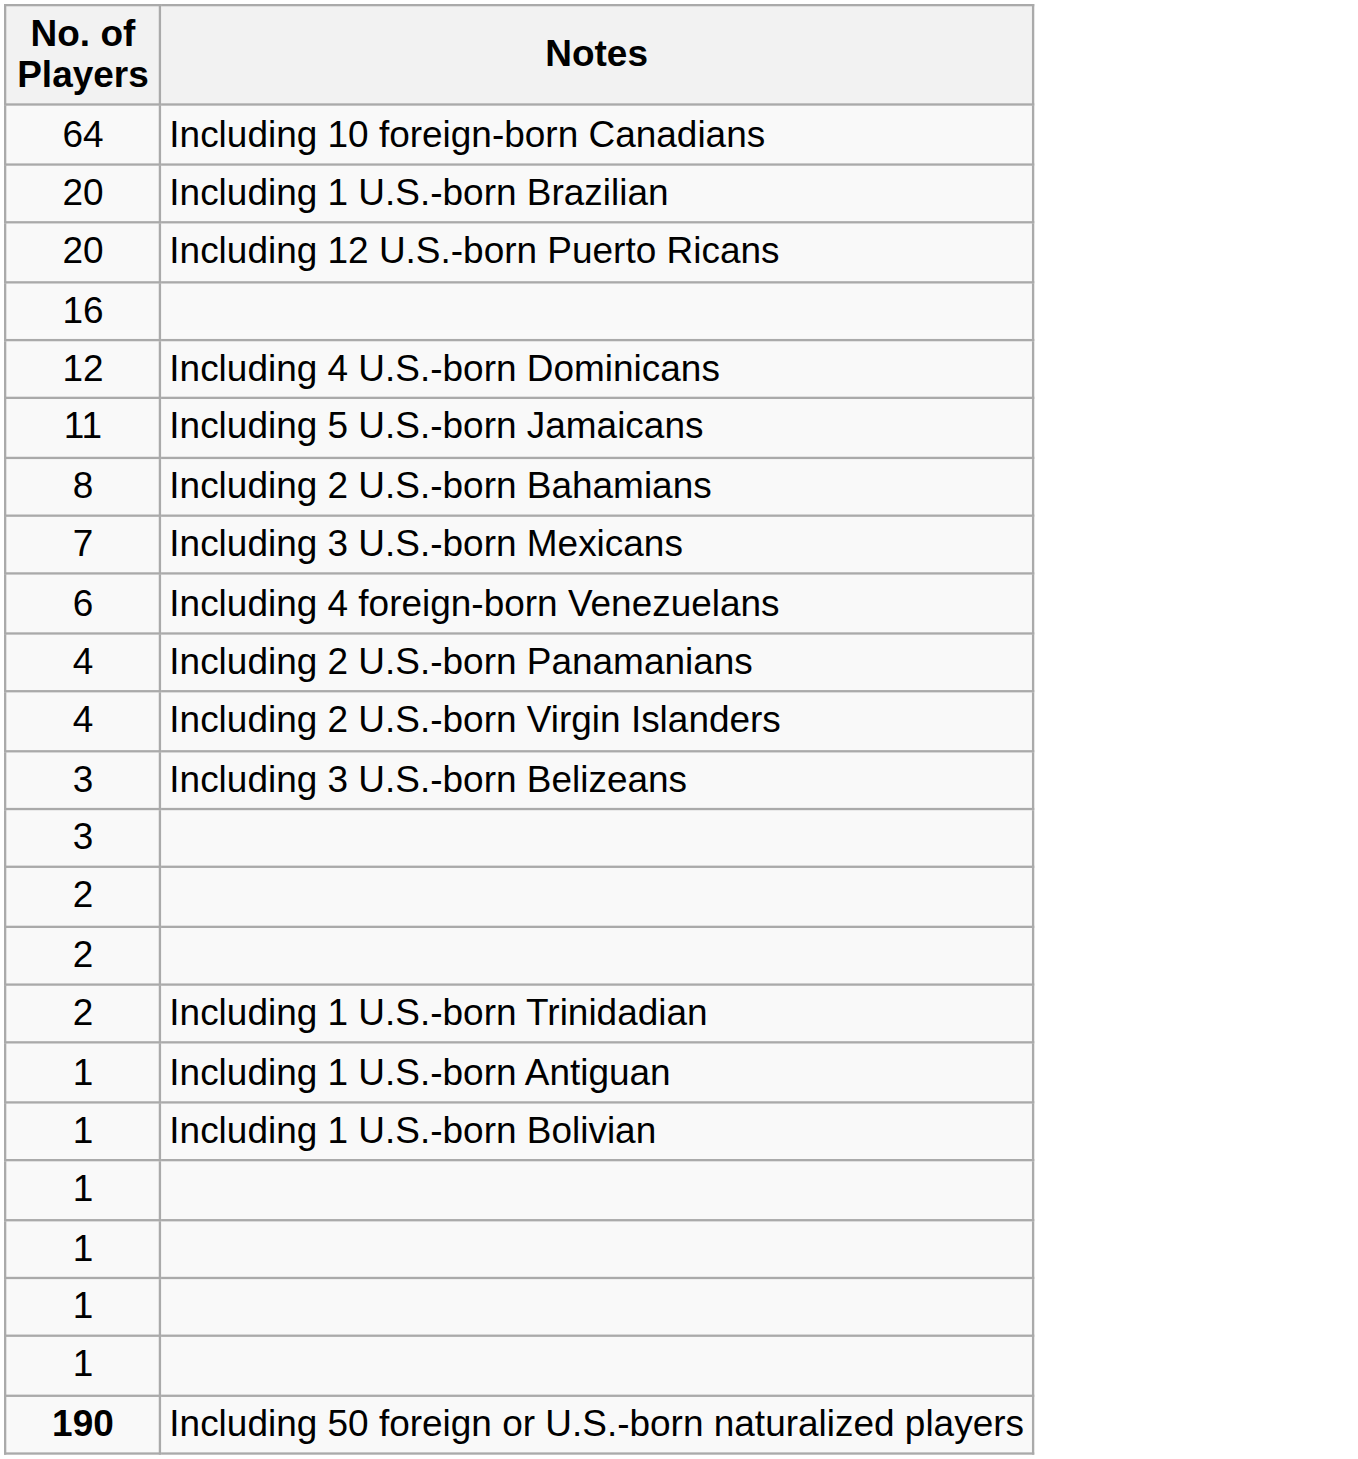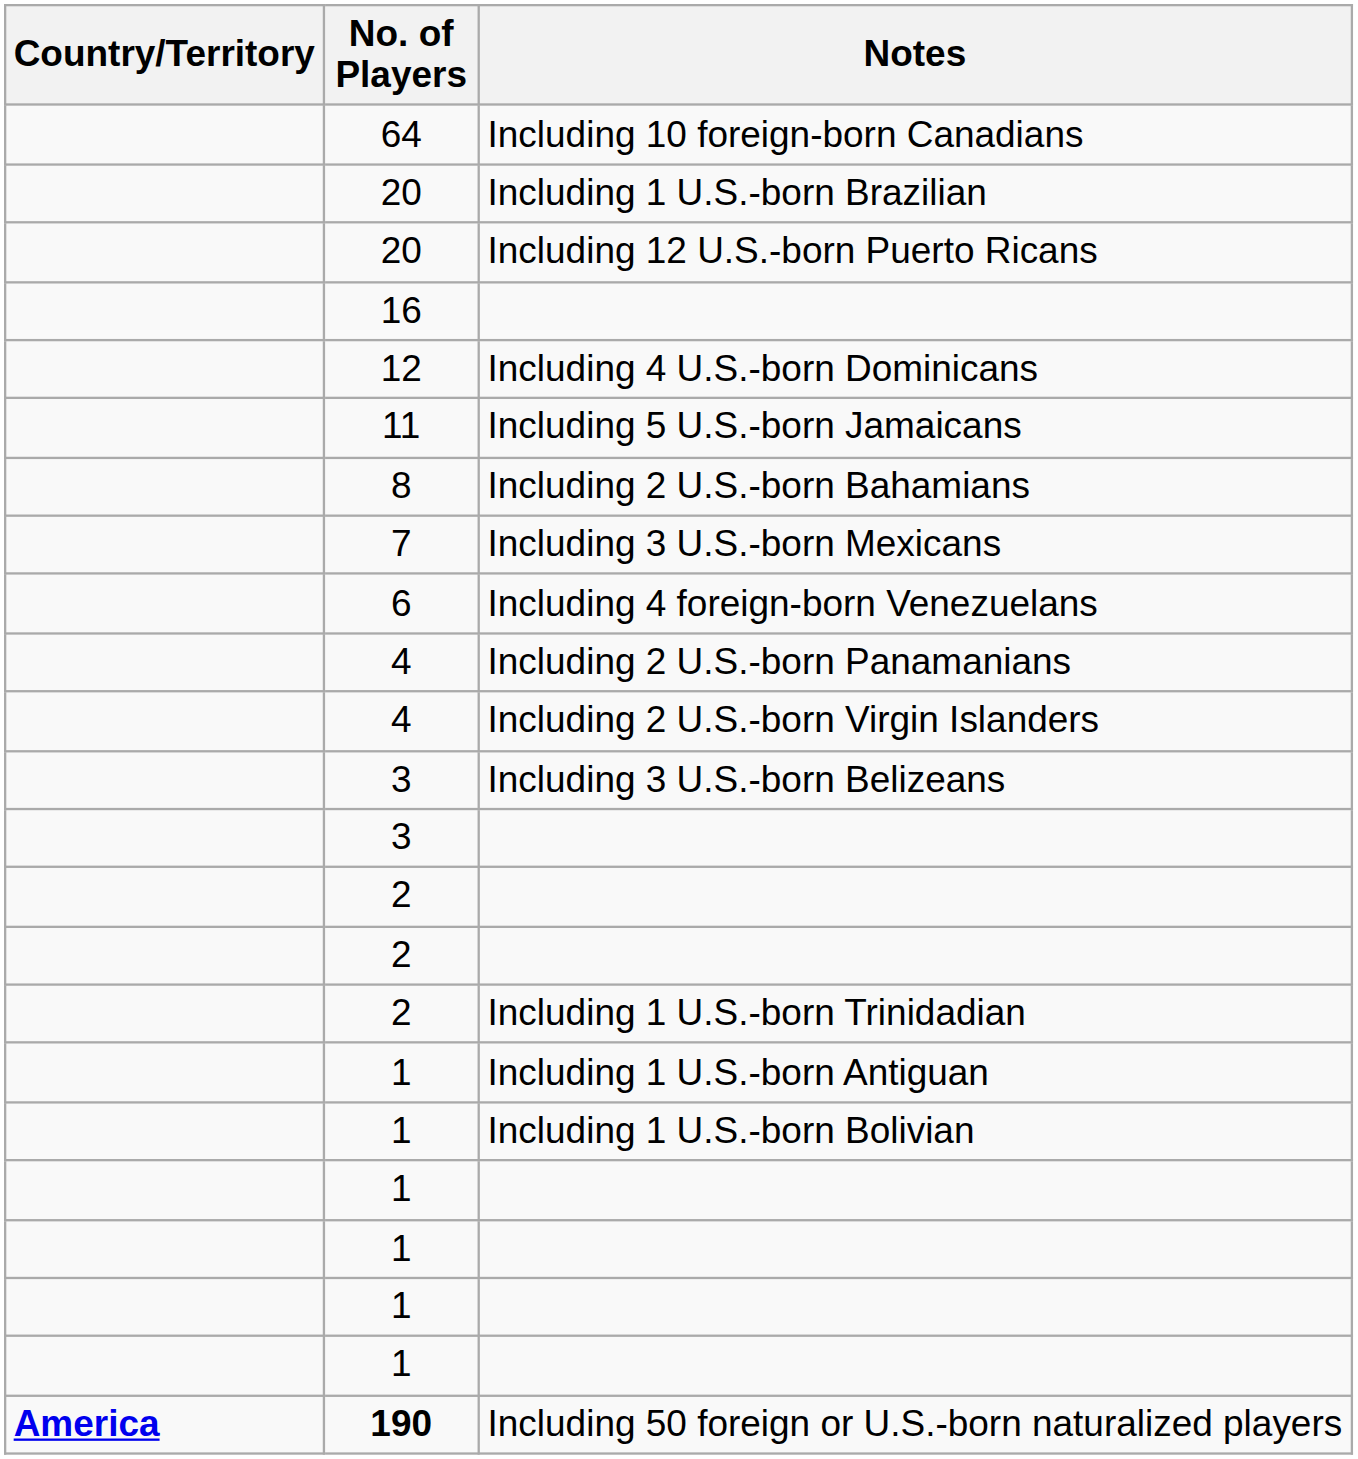+ column: Country/Territory | America
